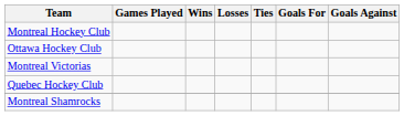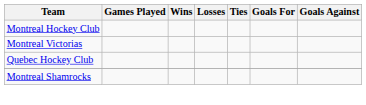- row: Ottawa Hockey Club
